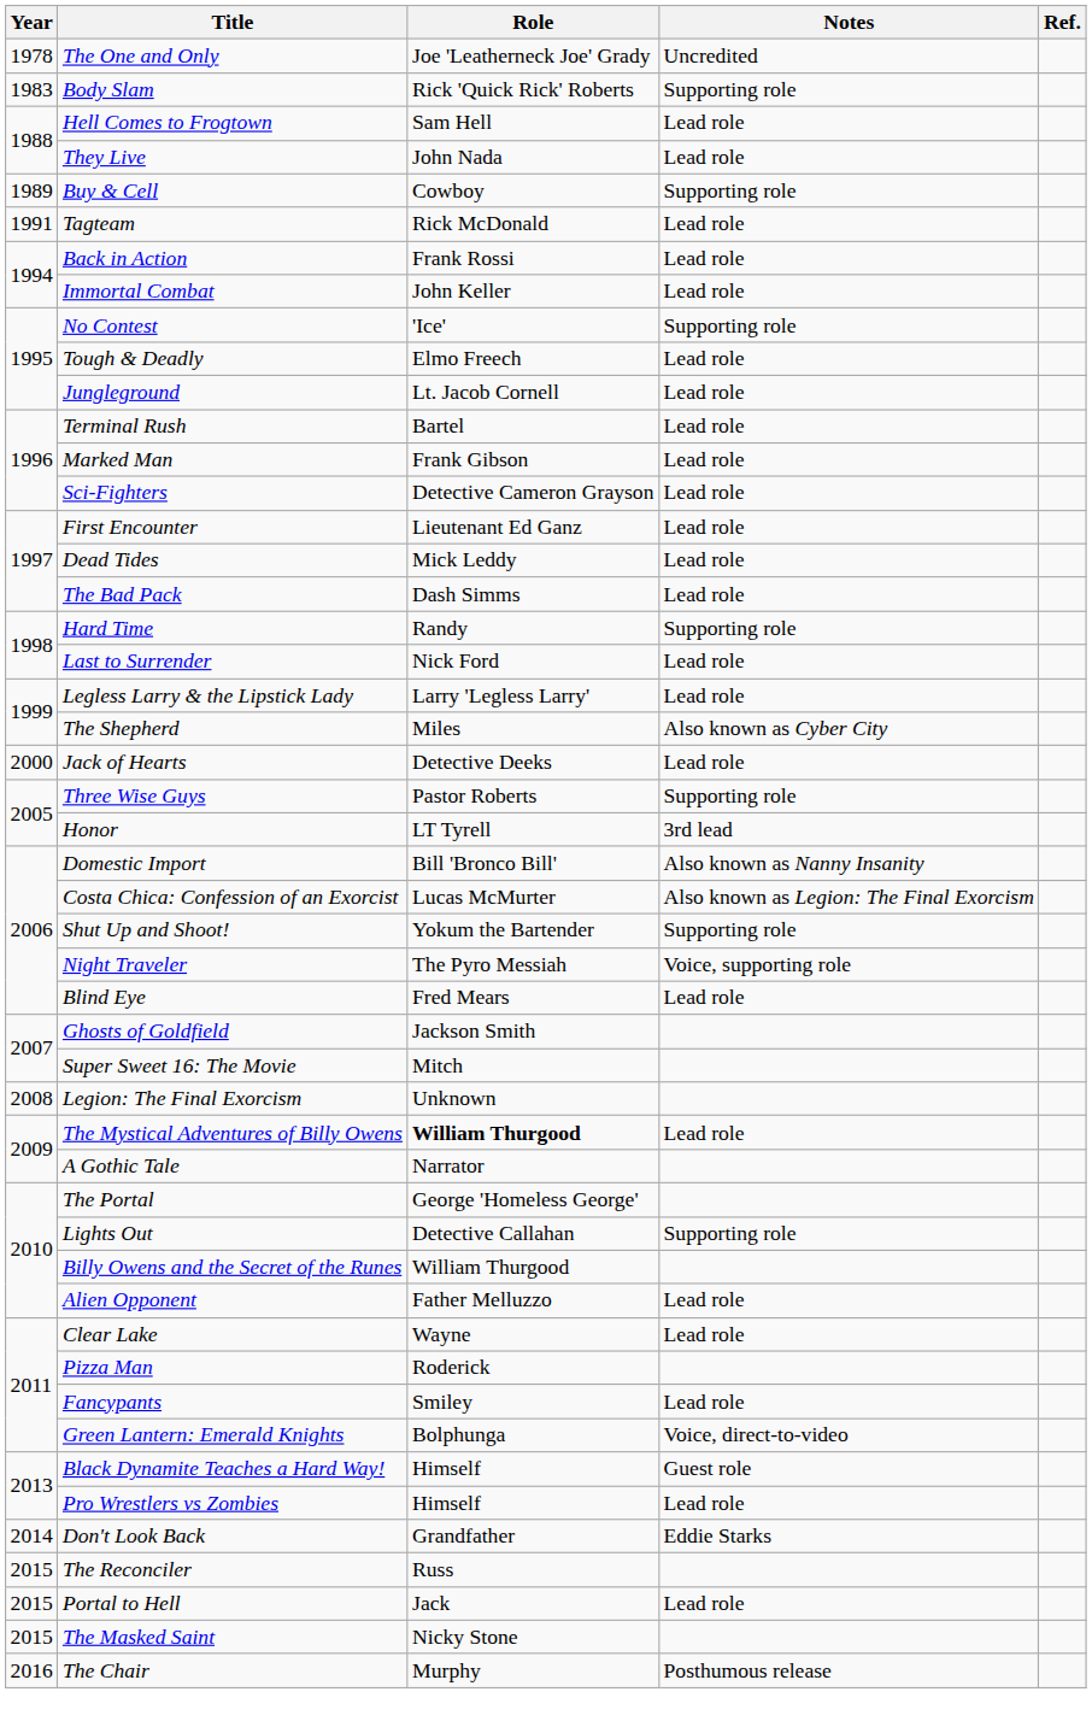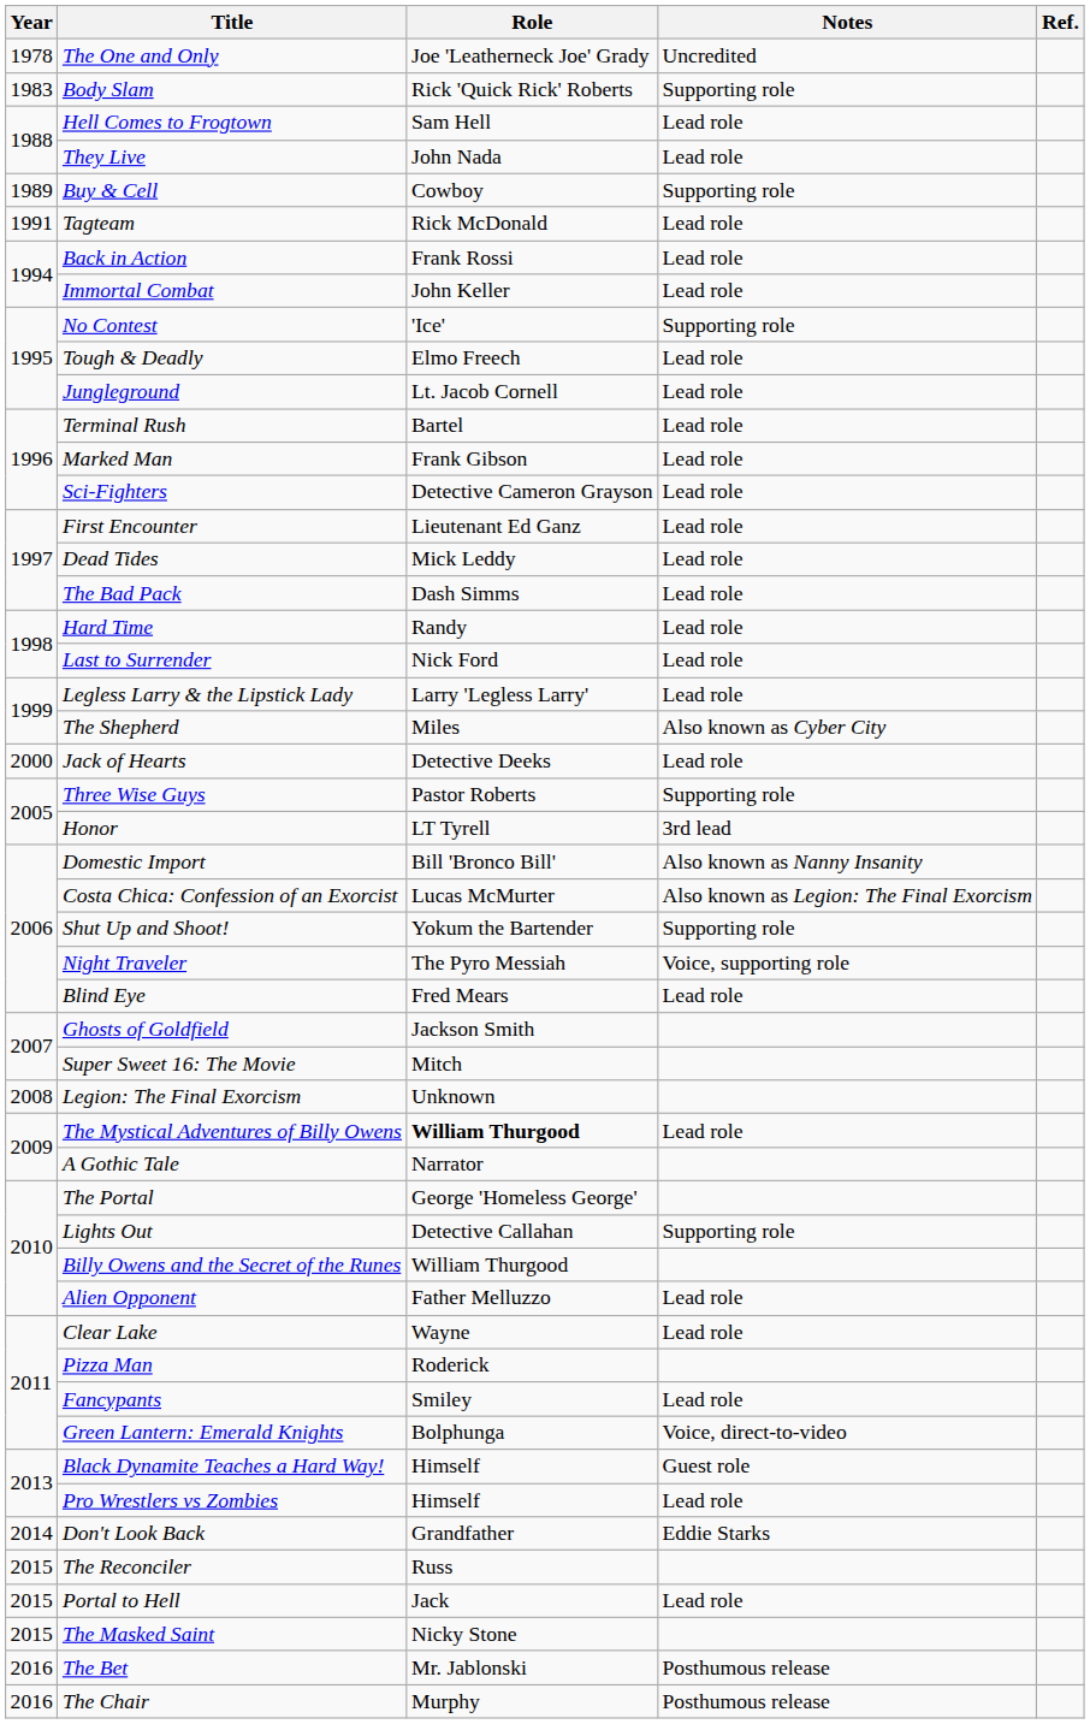Hard Time | Notes: Supporting role -> Lead role
+ row: 2016 | The Bet | Mr. Jablonski | Posthumous release
